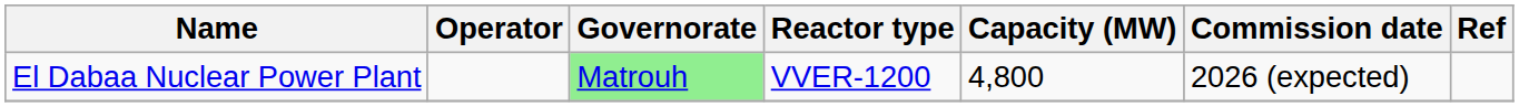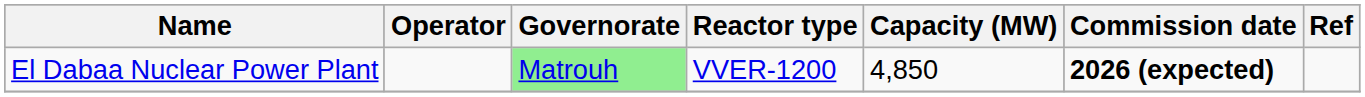El Dabaa Nuclear Power Plant | Capacity (MW): 4,800 -> 4,850
El Dabaa Nuclear Power Plant | Commission date: normal -> bold
